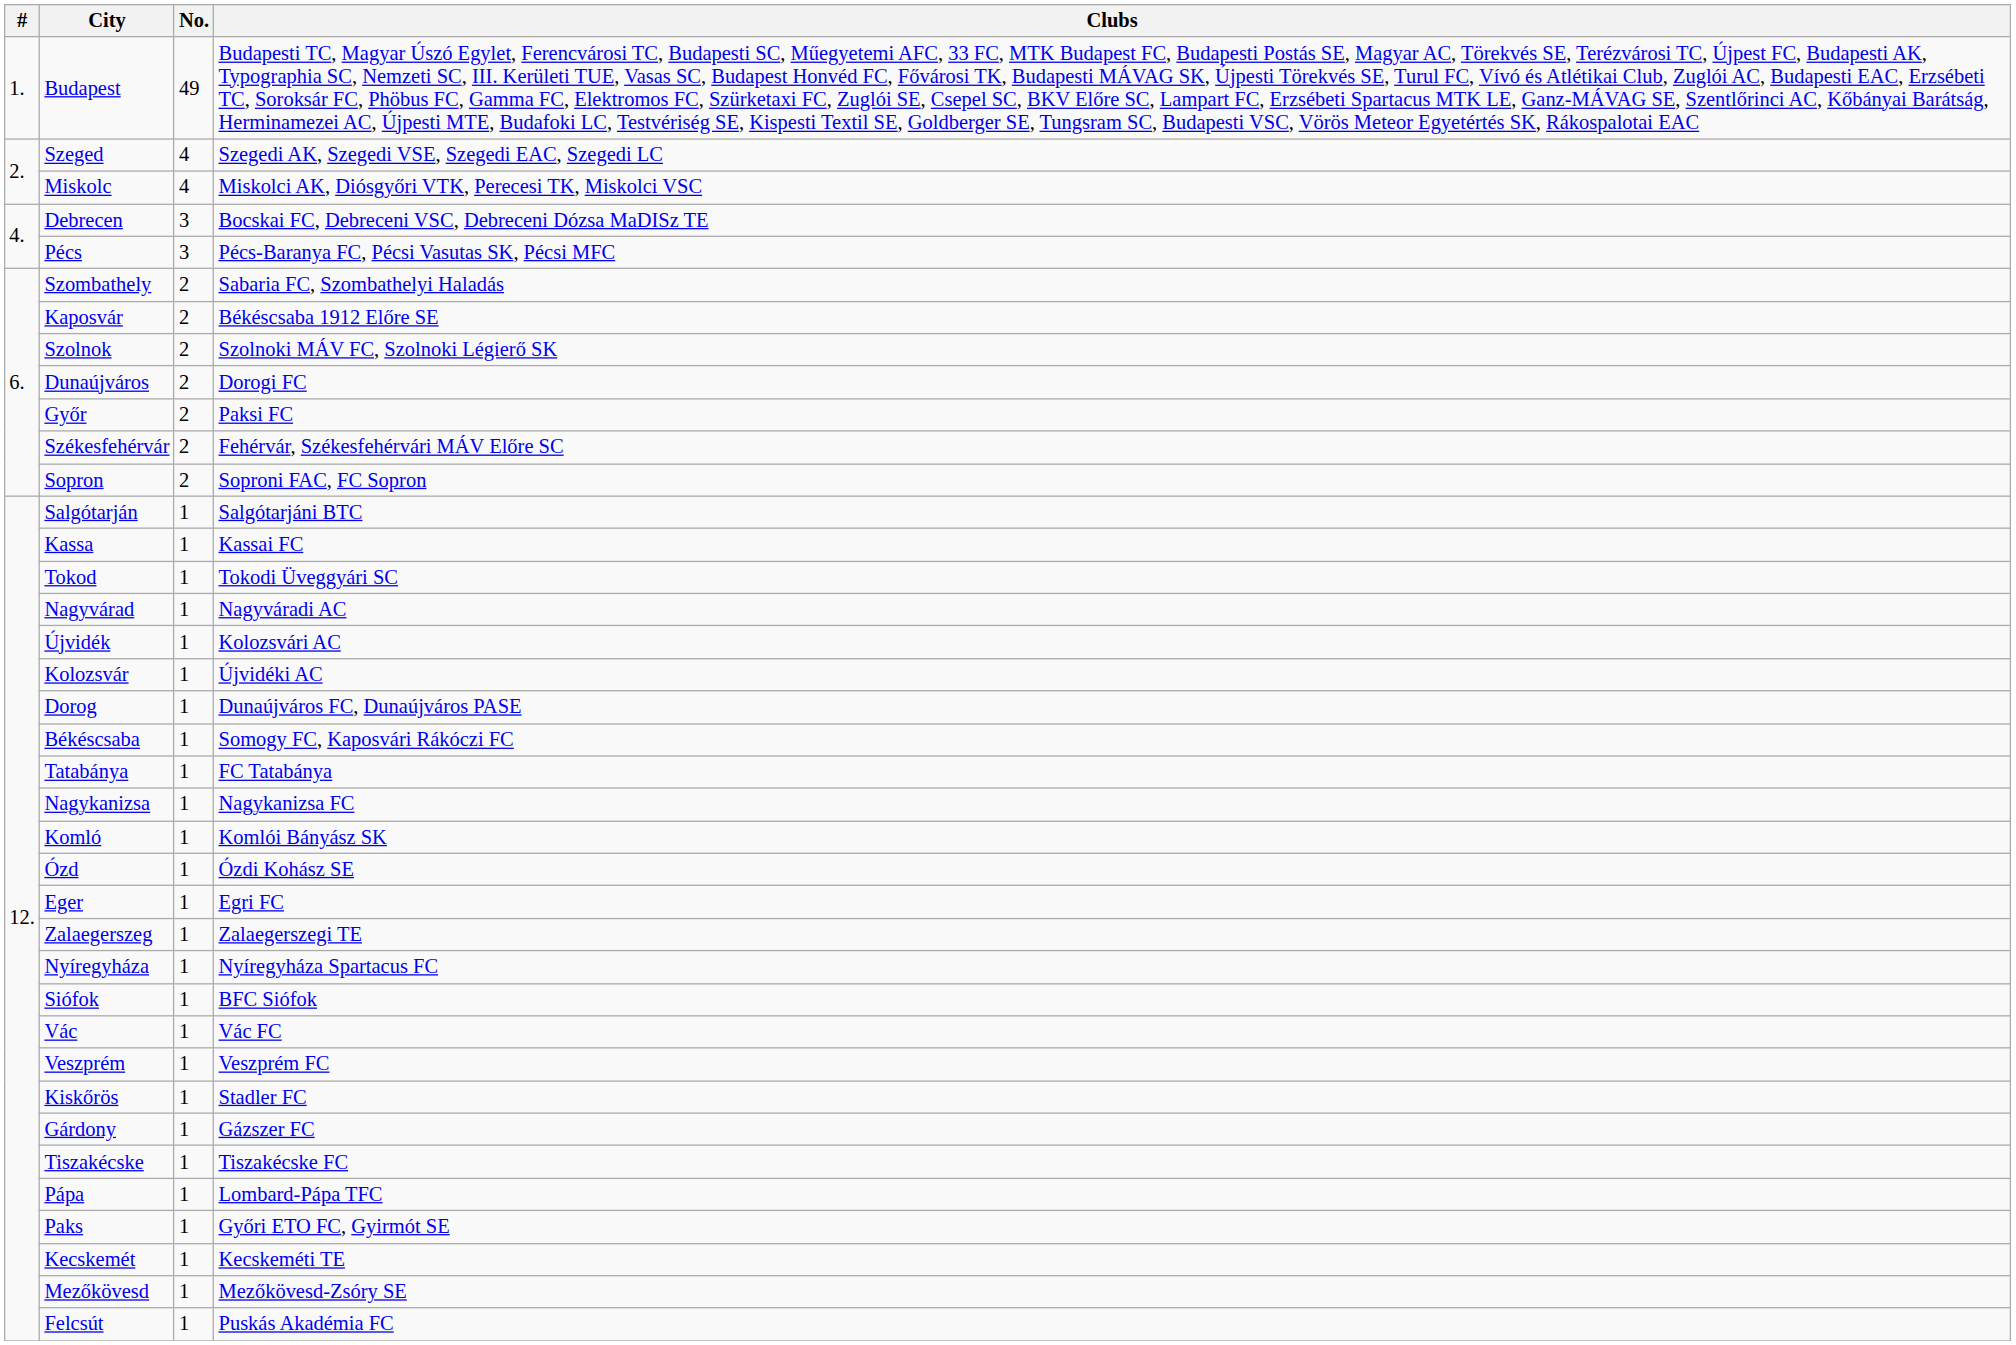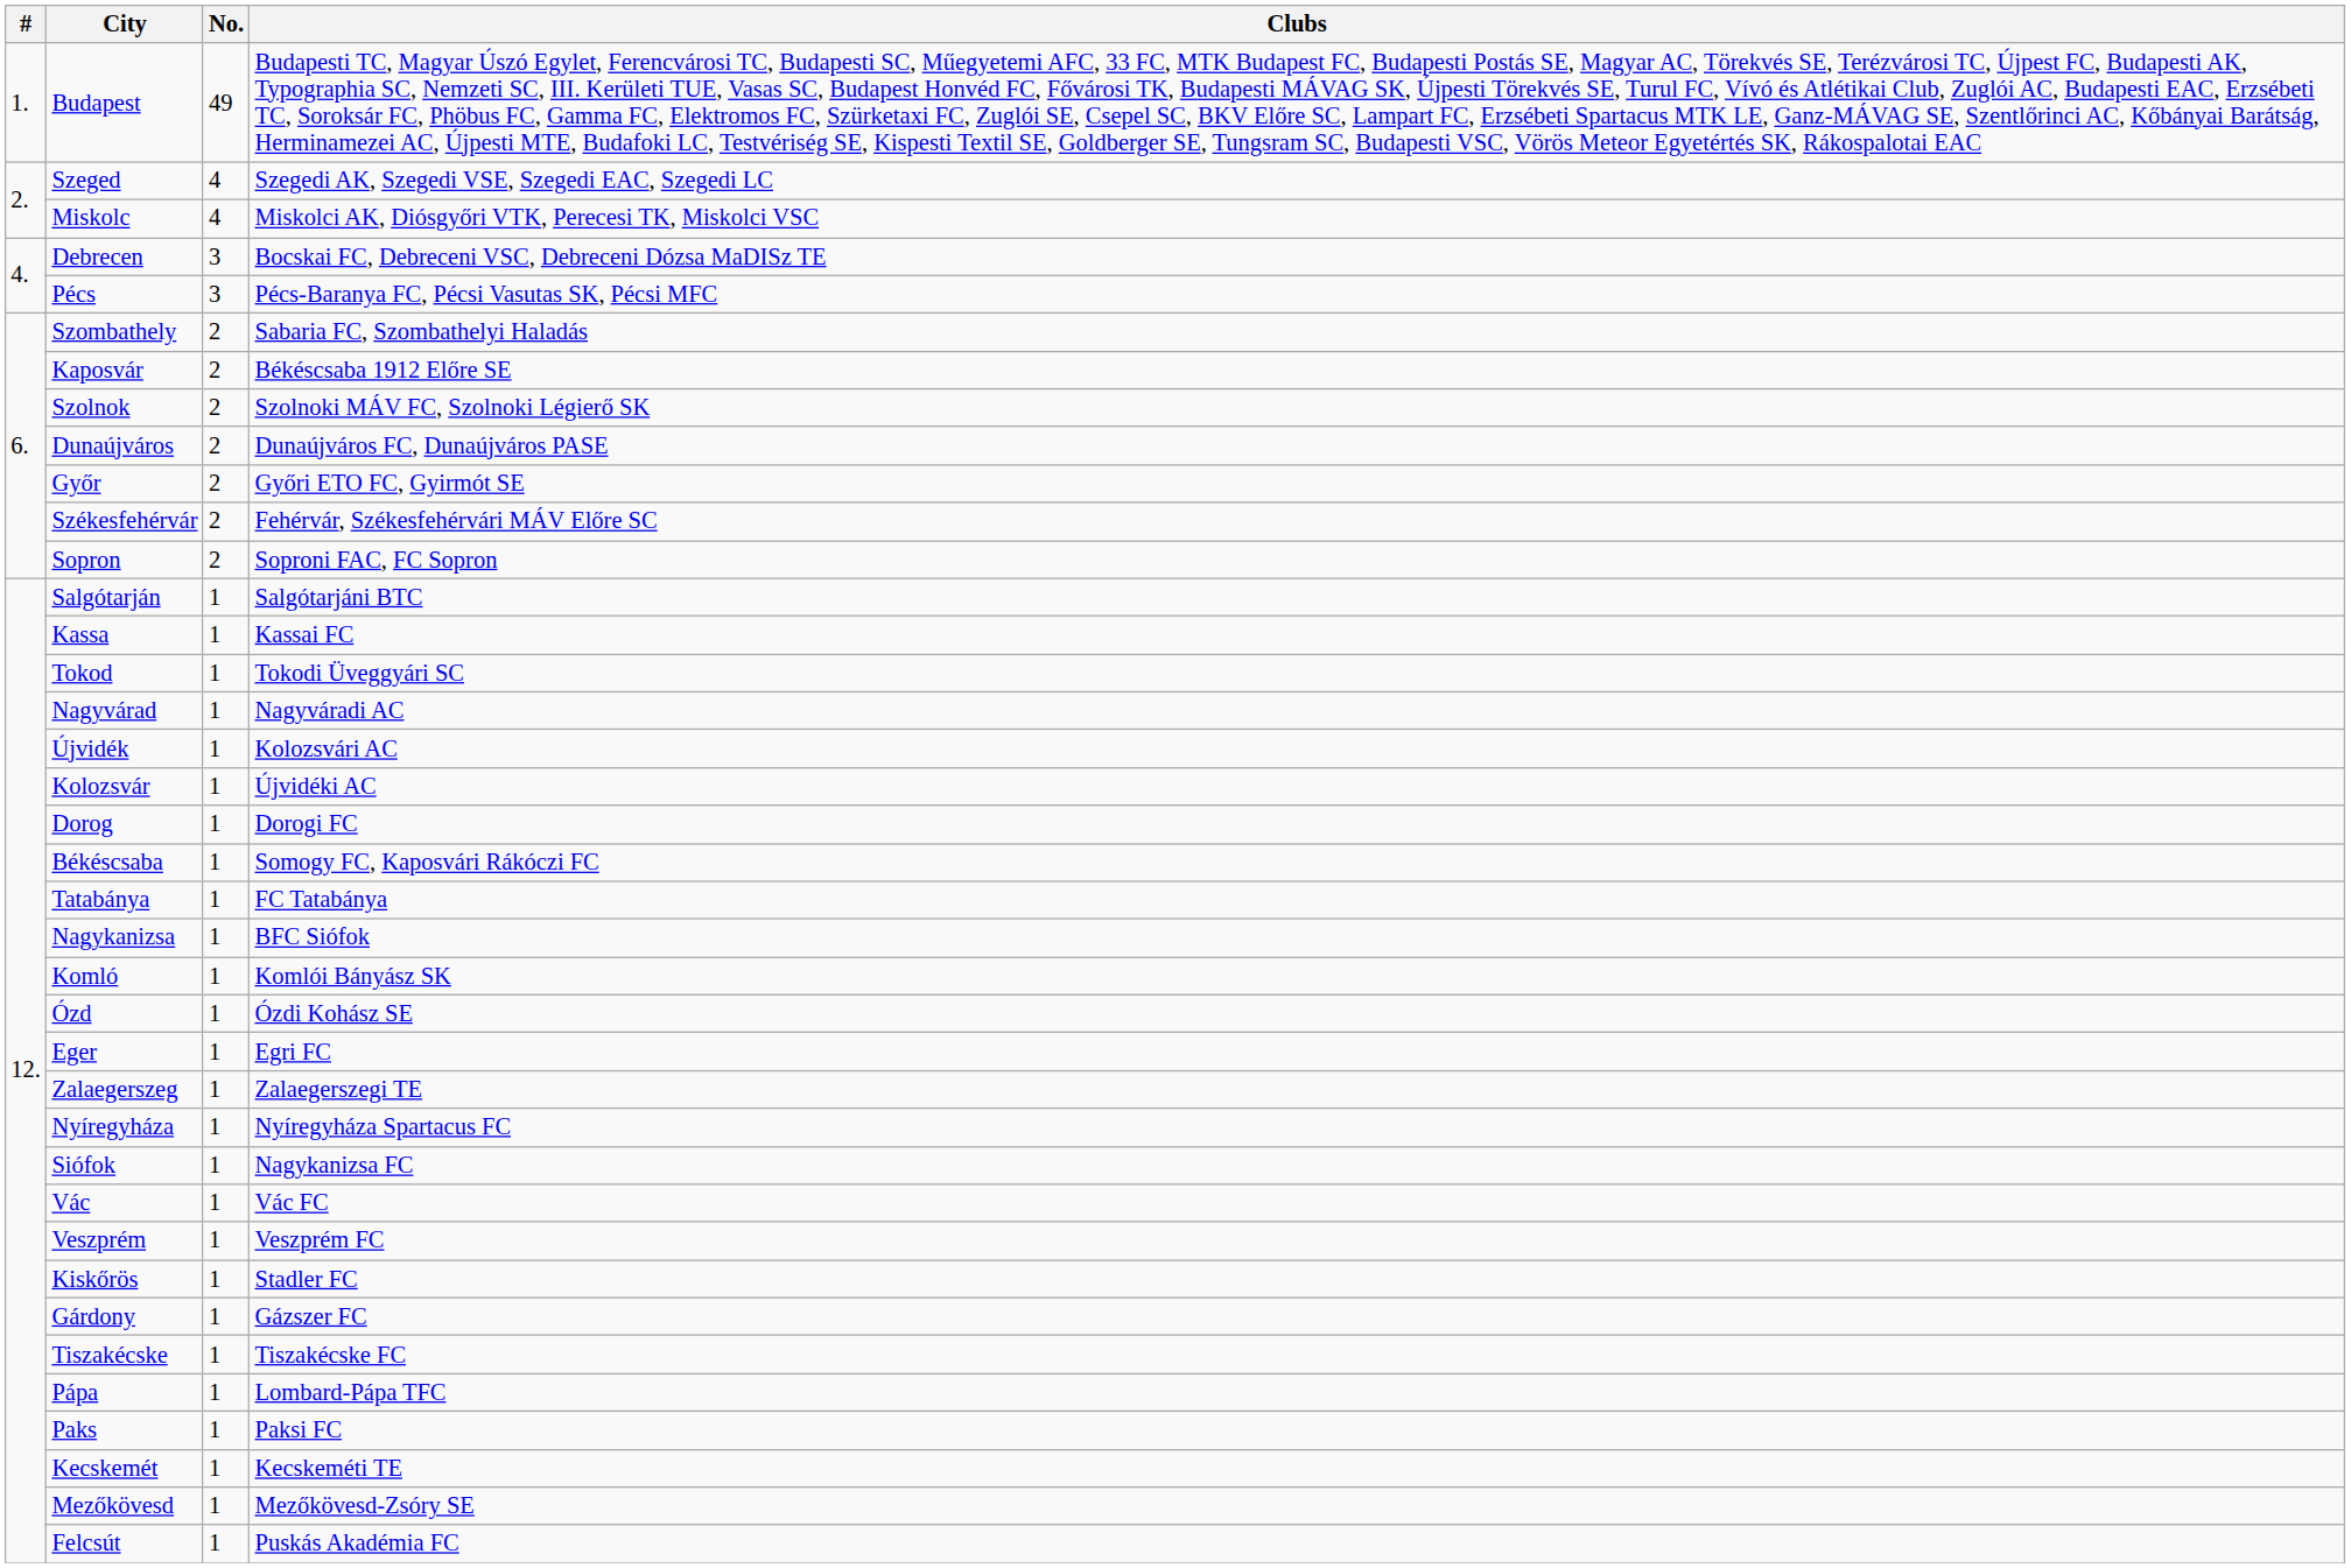Dunaújváros | Clubs: Dorogi FC -> Dunaújváros FC, Dunaújváros PASE
Győr | Clubs: Paksi FC -> Győri ETO FC, Gyirmót SE
Dorog | Clubs: Dunaújváros FC, Dunaújváros PASE -> Dorogi FC
Nagykanizsa | Clubs: Nagykanizsa FC -> BFC Siófok
Siófok | Clubs: BFC Siófok -> Nagykanizsa FC
Paks | Clubs: Győri ETO FC, Gyirmót SE -> Paksi FC
